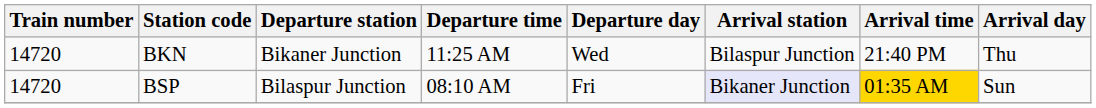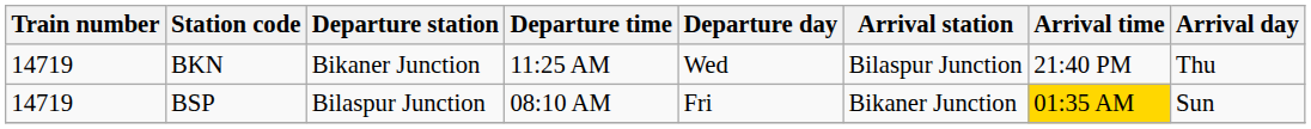BKN | Train number: 14720 -> 14719
BSP | Train number: 14720 -> 14719
BSP | Arrival station: lavender background -> no background
